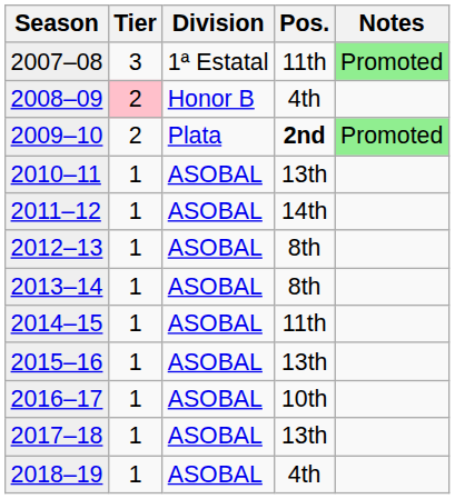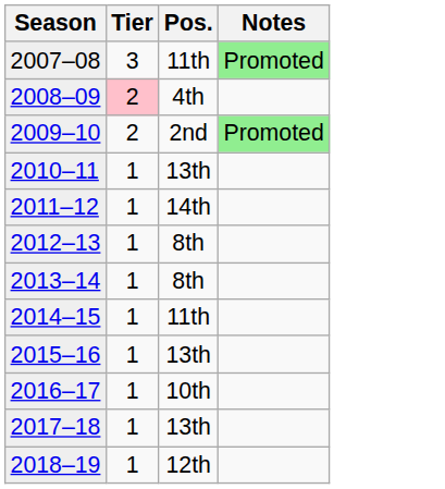- column: Division | 1ª Estatal | Honor B | Plata | ASOBAL | ASOBAL | ASOBAL | ASOBAL | ASOBAL | ASOBAL | ASOBAL | ASOBAL | ASOBAL
2009–10 | Pos.: bold -> normal
2018–19 | Pos.: 4th -> 12th
